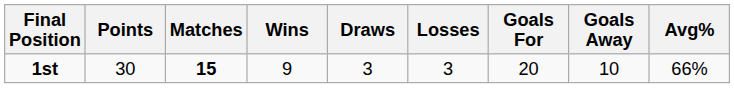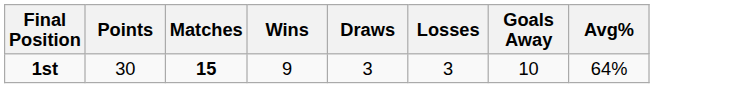- column: Goals For | 20
1st | Avg%: 66% -> 64%
